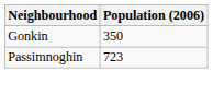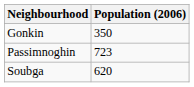+ row: Soubga | 620
